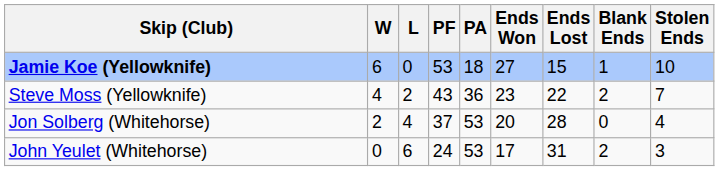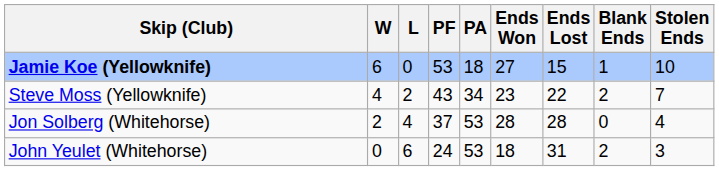Steve Moss (Yellowknife) | PA: 36 -> 34
Jon Solberg (Whitehorse) | Ends Won: 20 -> 28
John Yeulet (Whitehorse) | Ends Won: 17 -> 18
